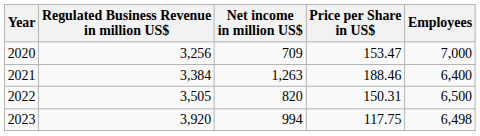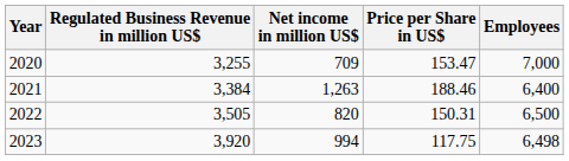2020 | Regulated Business Revenue in million US$: 3,256 -> 3,255
